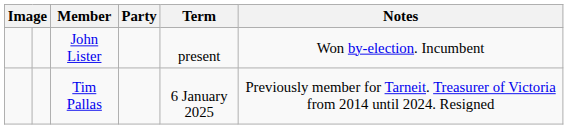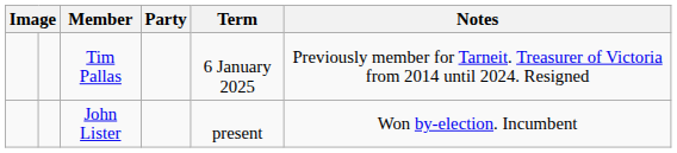rows swapped: Tim Pallas <-> John Lister
